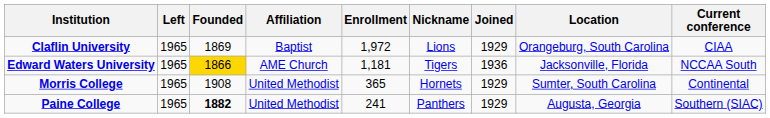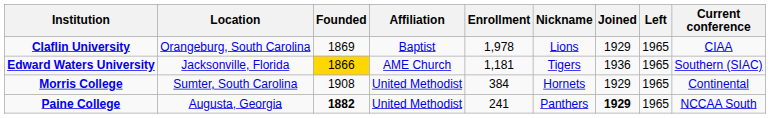columns swapped: Location <-> Left
Claflin University | Enrollment: 1,972 -> 1,978
Edward Waters University | Current conference: NCCAA South -> Southern (SIAC)
Morris College | Enrollment: 365 -> 384
Paine College | Joined: normal -> bold
Paine College | Current conference: Southern (SIAC) -> NCCAA South
